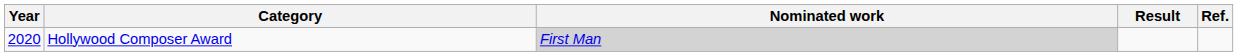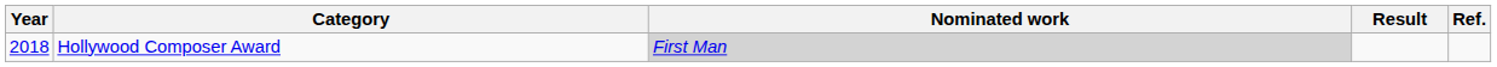Hollywood Composer Award | Year: 2020 -> 2018
